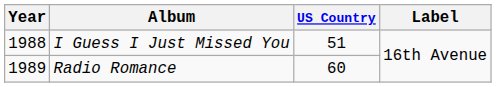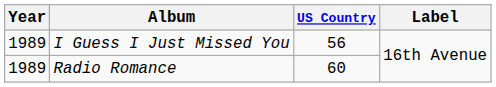I Guess I Just Missed You | Year: 1988 -> 1989
I Guess I Just Missed You | US Country: 51 -> 56
